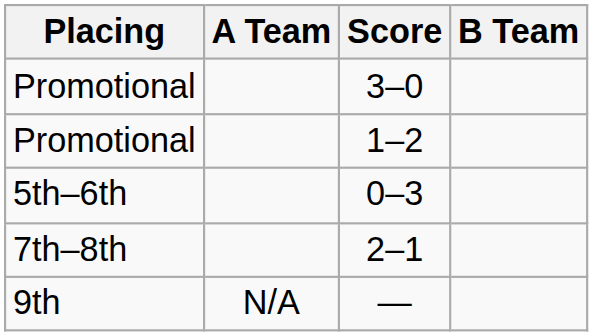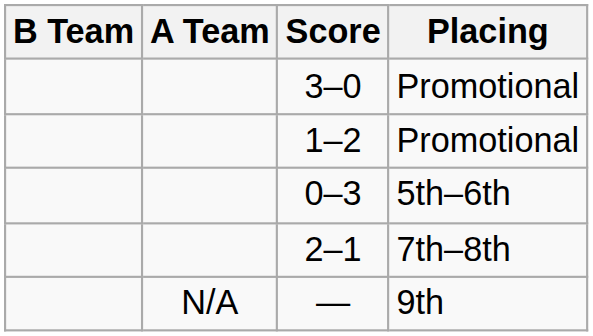columns swapped: Placing <-> B Team
